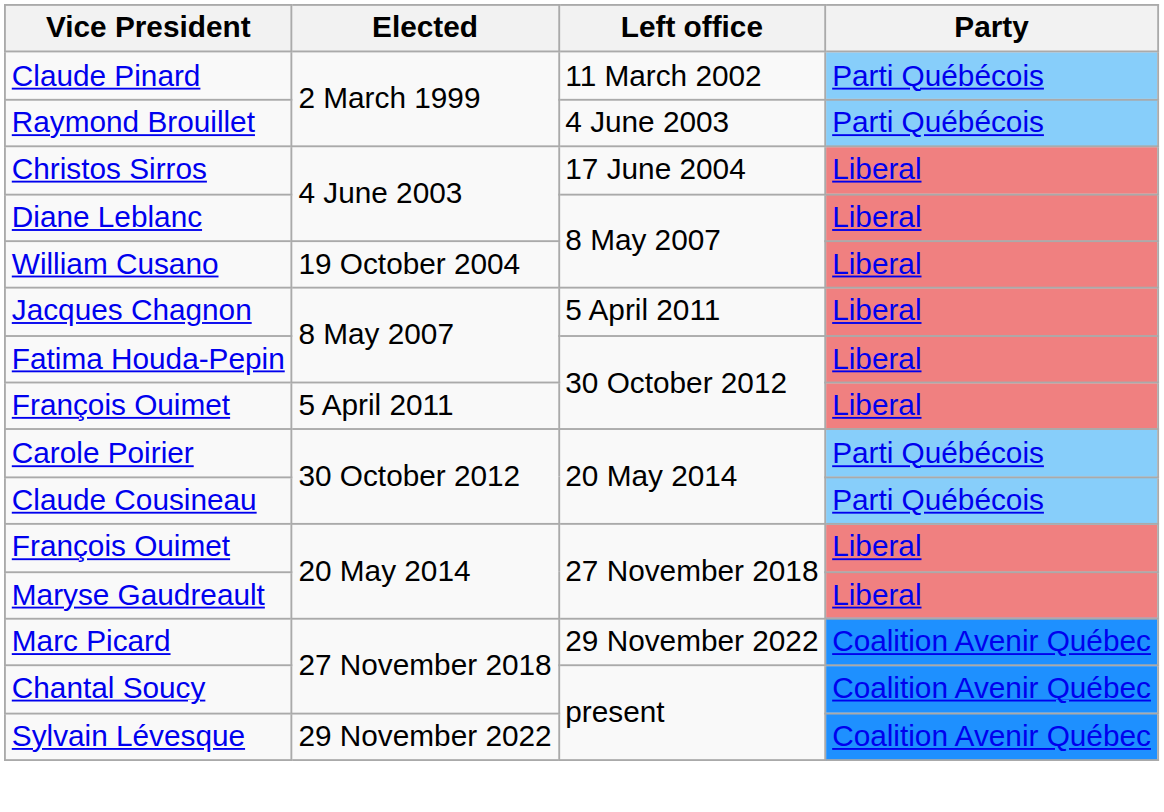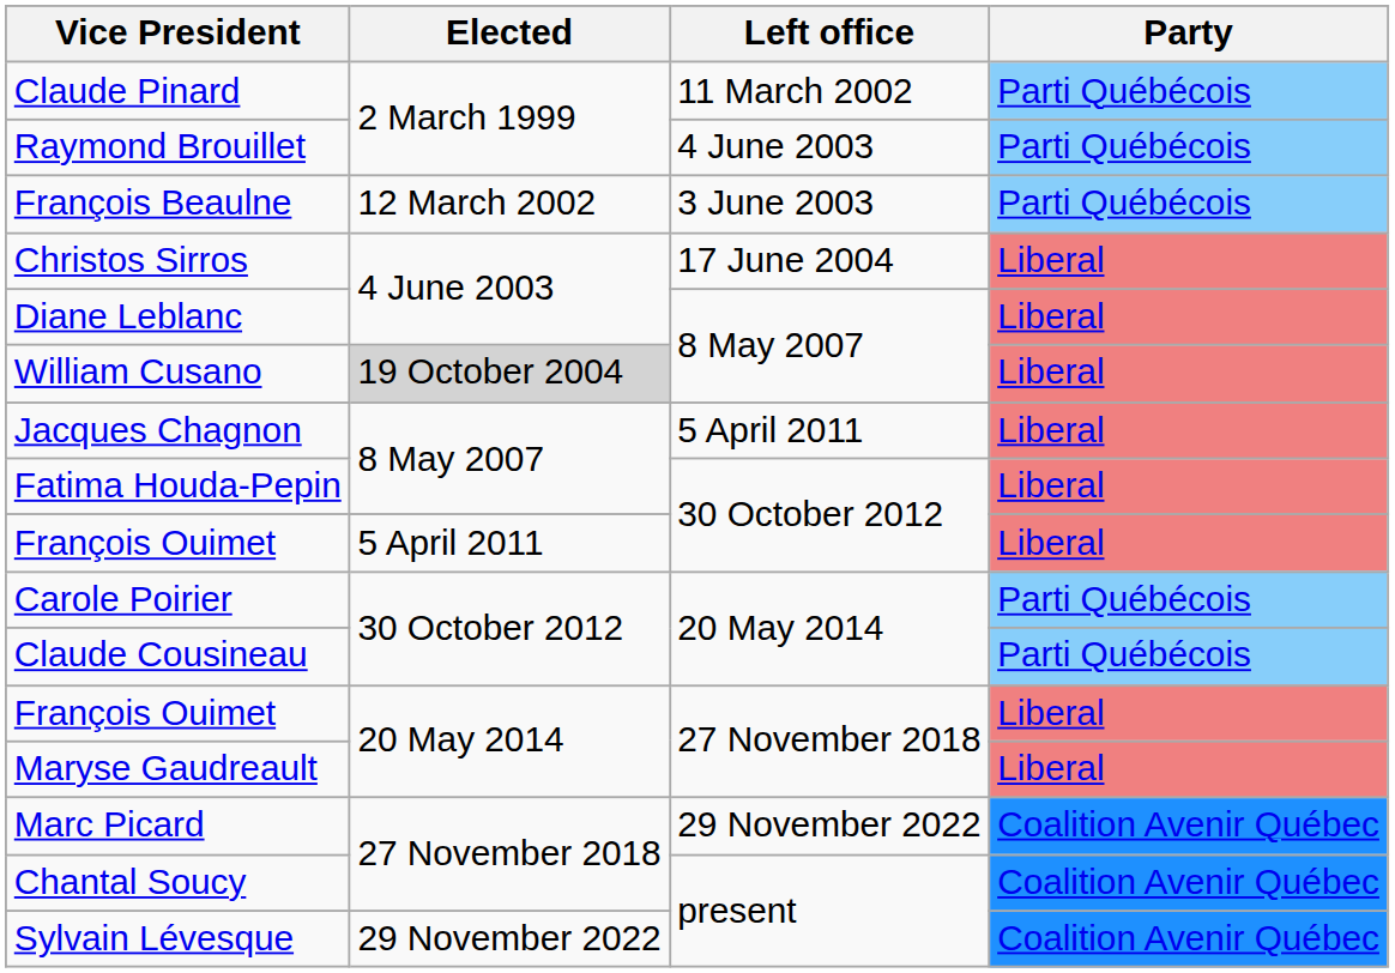+ row: François Beaulne | 12 March 2002 | 3 June 2003 | Parti Québécois
William Cusano | Elected: no background -> lightgrey background
